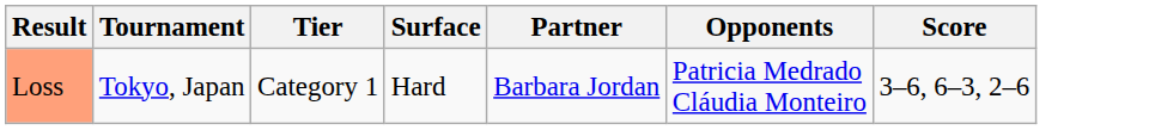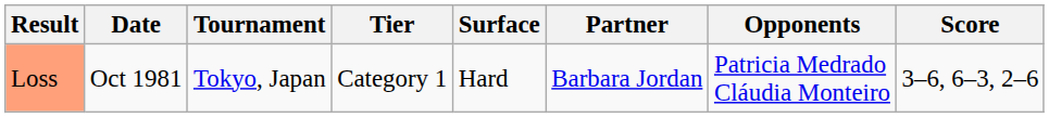+ column: Date | Oct 1981
